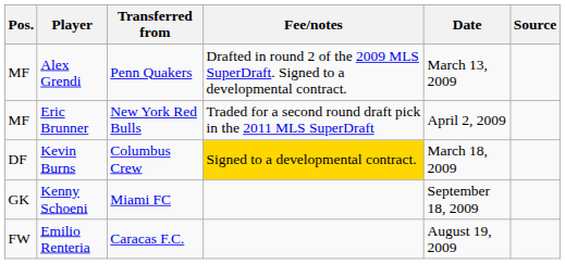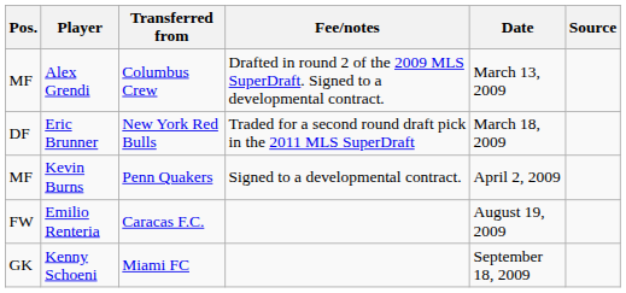Alex Grendi | Transferred from: Penn Quakers -> Columbus Crew
Eric Brunner | Pos.: MF -> DF
Eric Brunner | Date: April 2, 2009 -> March 18, 2009
Kevin Burns | Pos.: DF -> MF
Kevin Burns | Transferred from: Columbus Crew -> Penn Quakers
Kevin Burns | Fee/notes: gold background -> no background
Kevin Burns | Date: March 18, 2009 -> April 2, 2009
rows swapped: Emilio Renteria <-> Kenny Schoeni
